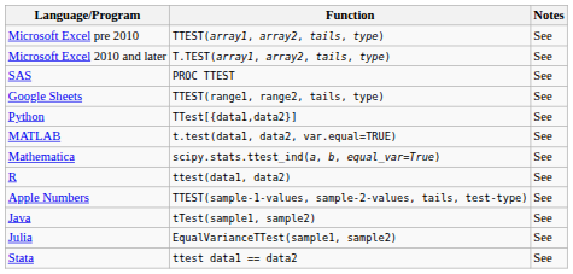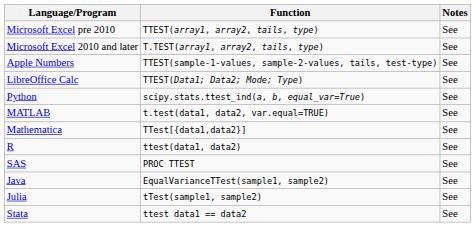rows swapped: Apple Numbers <-> SAS
+ row: LibreOffice Calc | TTEST(Data1; Data2; Mode; Type) | See
- row: Google Sheets | TTEST(range1, range2, tails, type) | See
Python | Function: TTest[{data1,data2}] -> scipy.stats.ttest_ind(a, b, equal_var=True)
Mathematica | Function: scipy.stats.ttest_ind(a, b, equal_var=True) -> TTest[{data1,data2}]
Java | Function: tTest(sample1, sample2) -> EqualVarianceTTest(sample1, sample2)
Julia | Function: EqualVarianceTTest(sample1, sample2) -> tTest(sample1, sample2)
